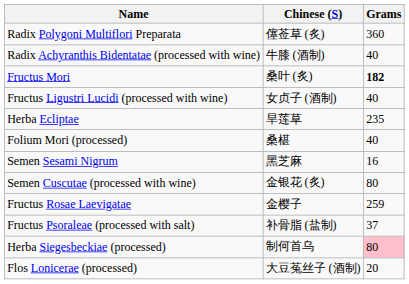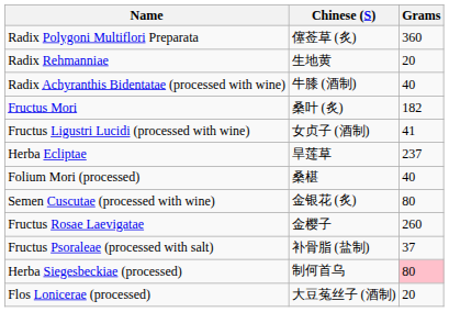+ row: Radix Rehmanniae | 生地黄 | 20
Fructus Mori | Grams: bold -> normal
Fructus Ligustri Lucidi (processed with wine) | Grams: 40 -> 41
Herba Ecliptae | Grams: 235 -> 237
- row: Semen Sesami Nigrum | 黑芝麻 | 16
Fructus Rosae Laevigatae | Grams: 259 -> 260
